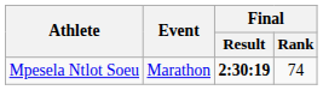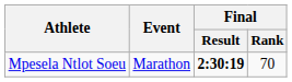Mpesela Ntlot Soeu | Final / Rank: 74 -> 70
